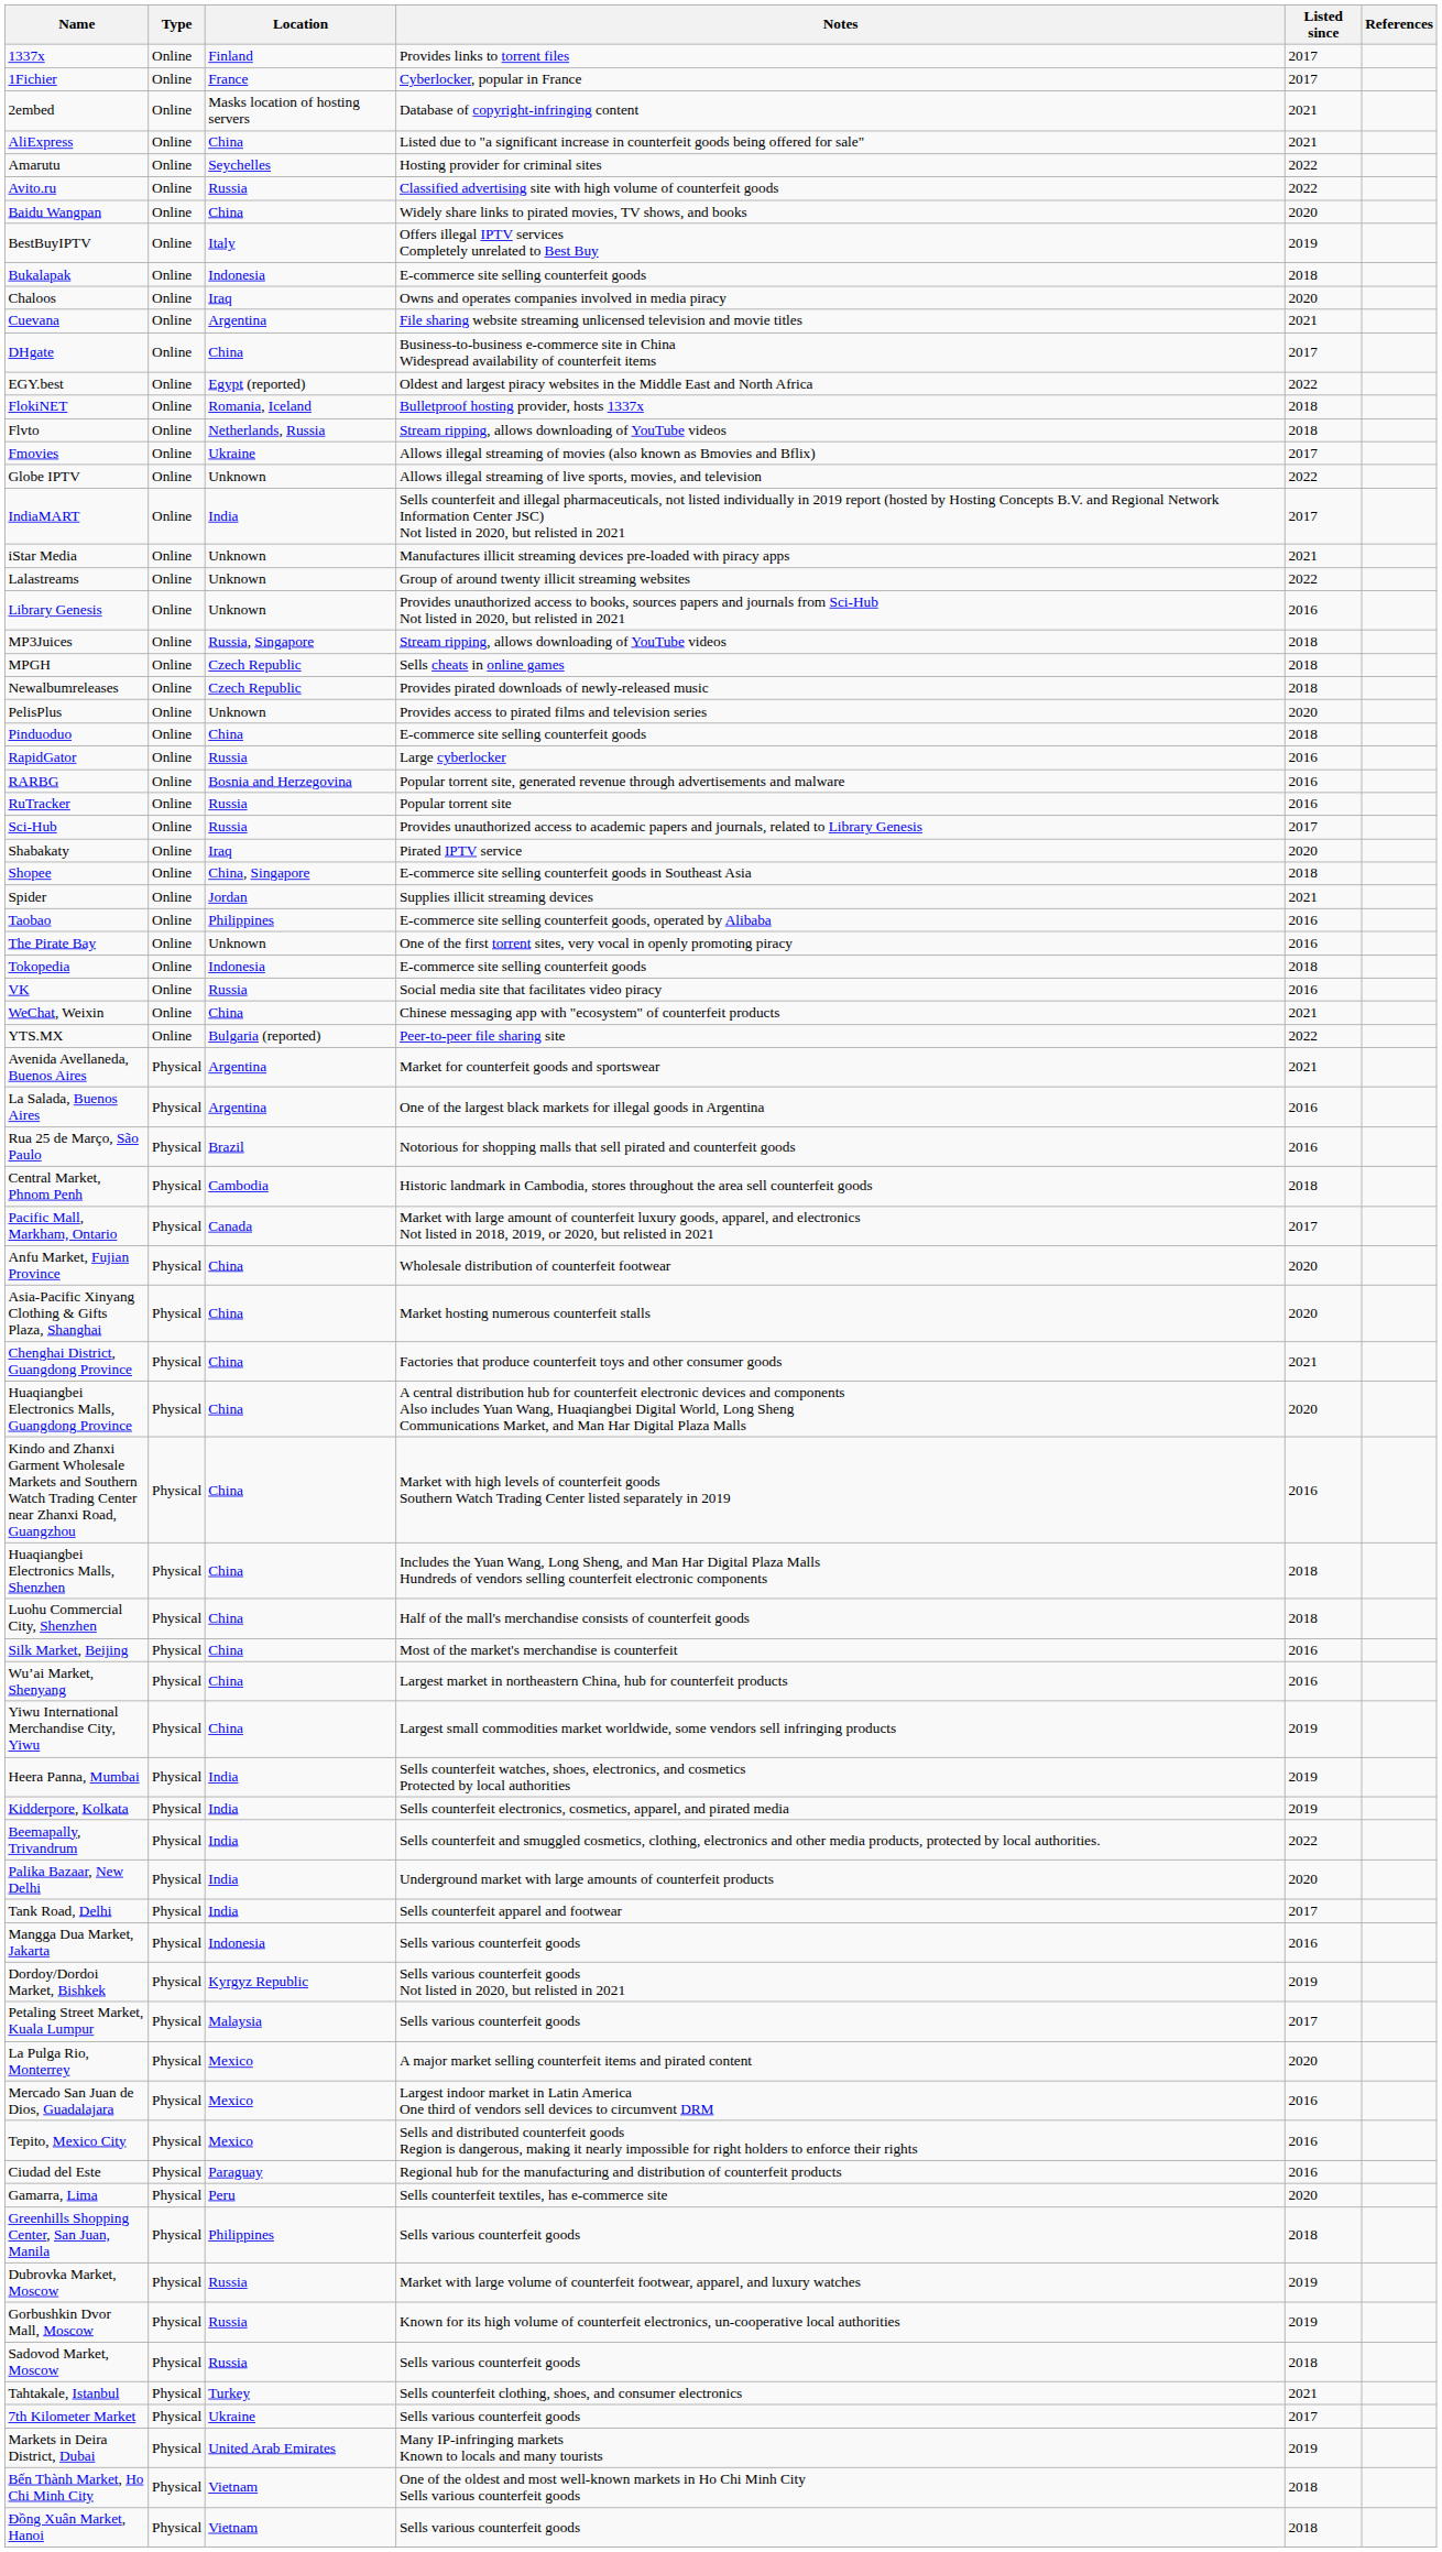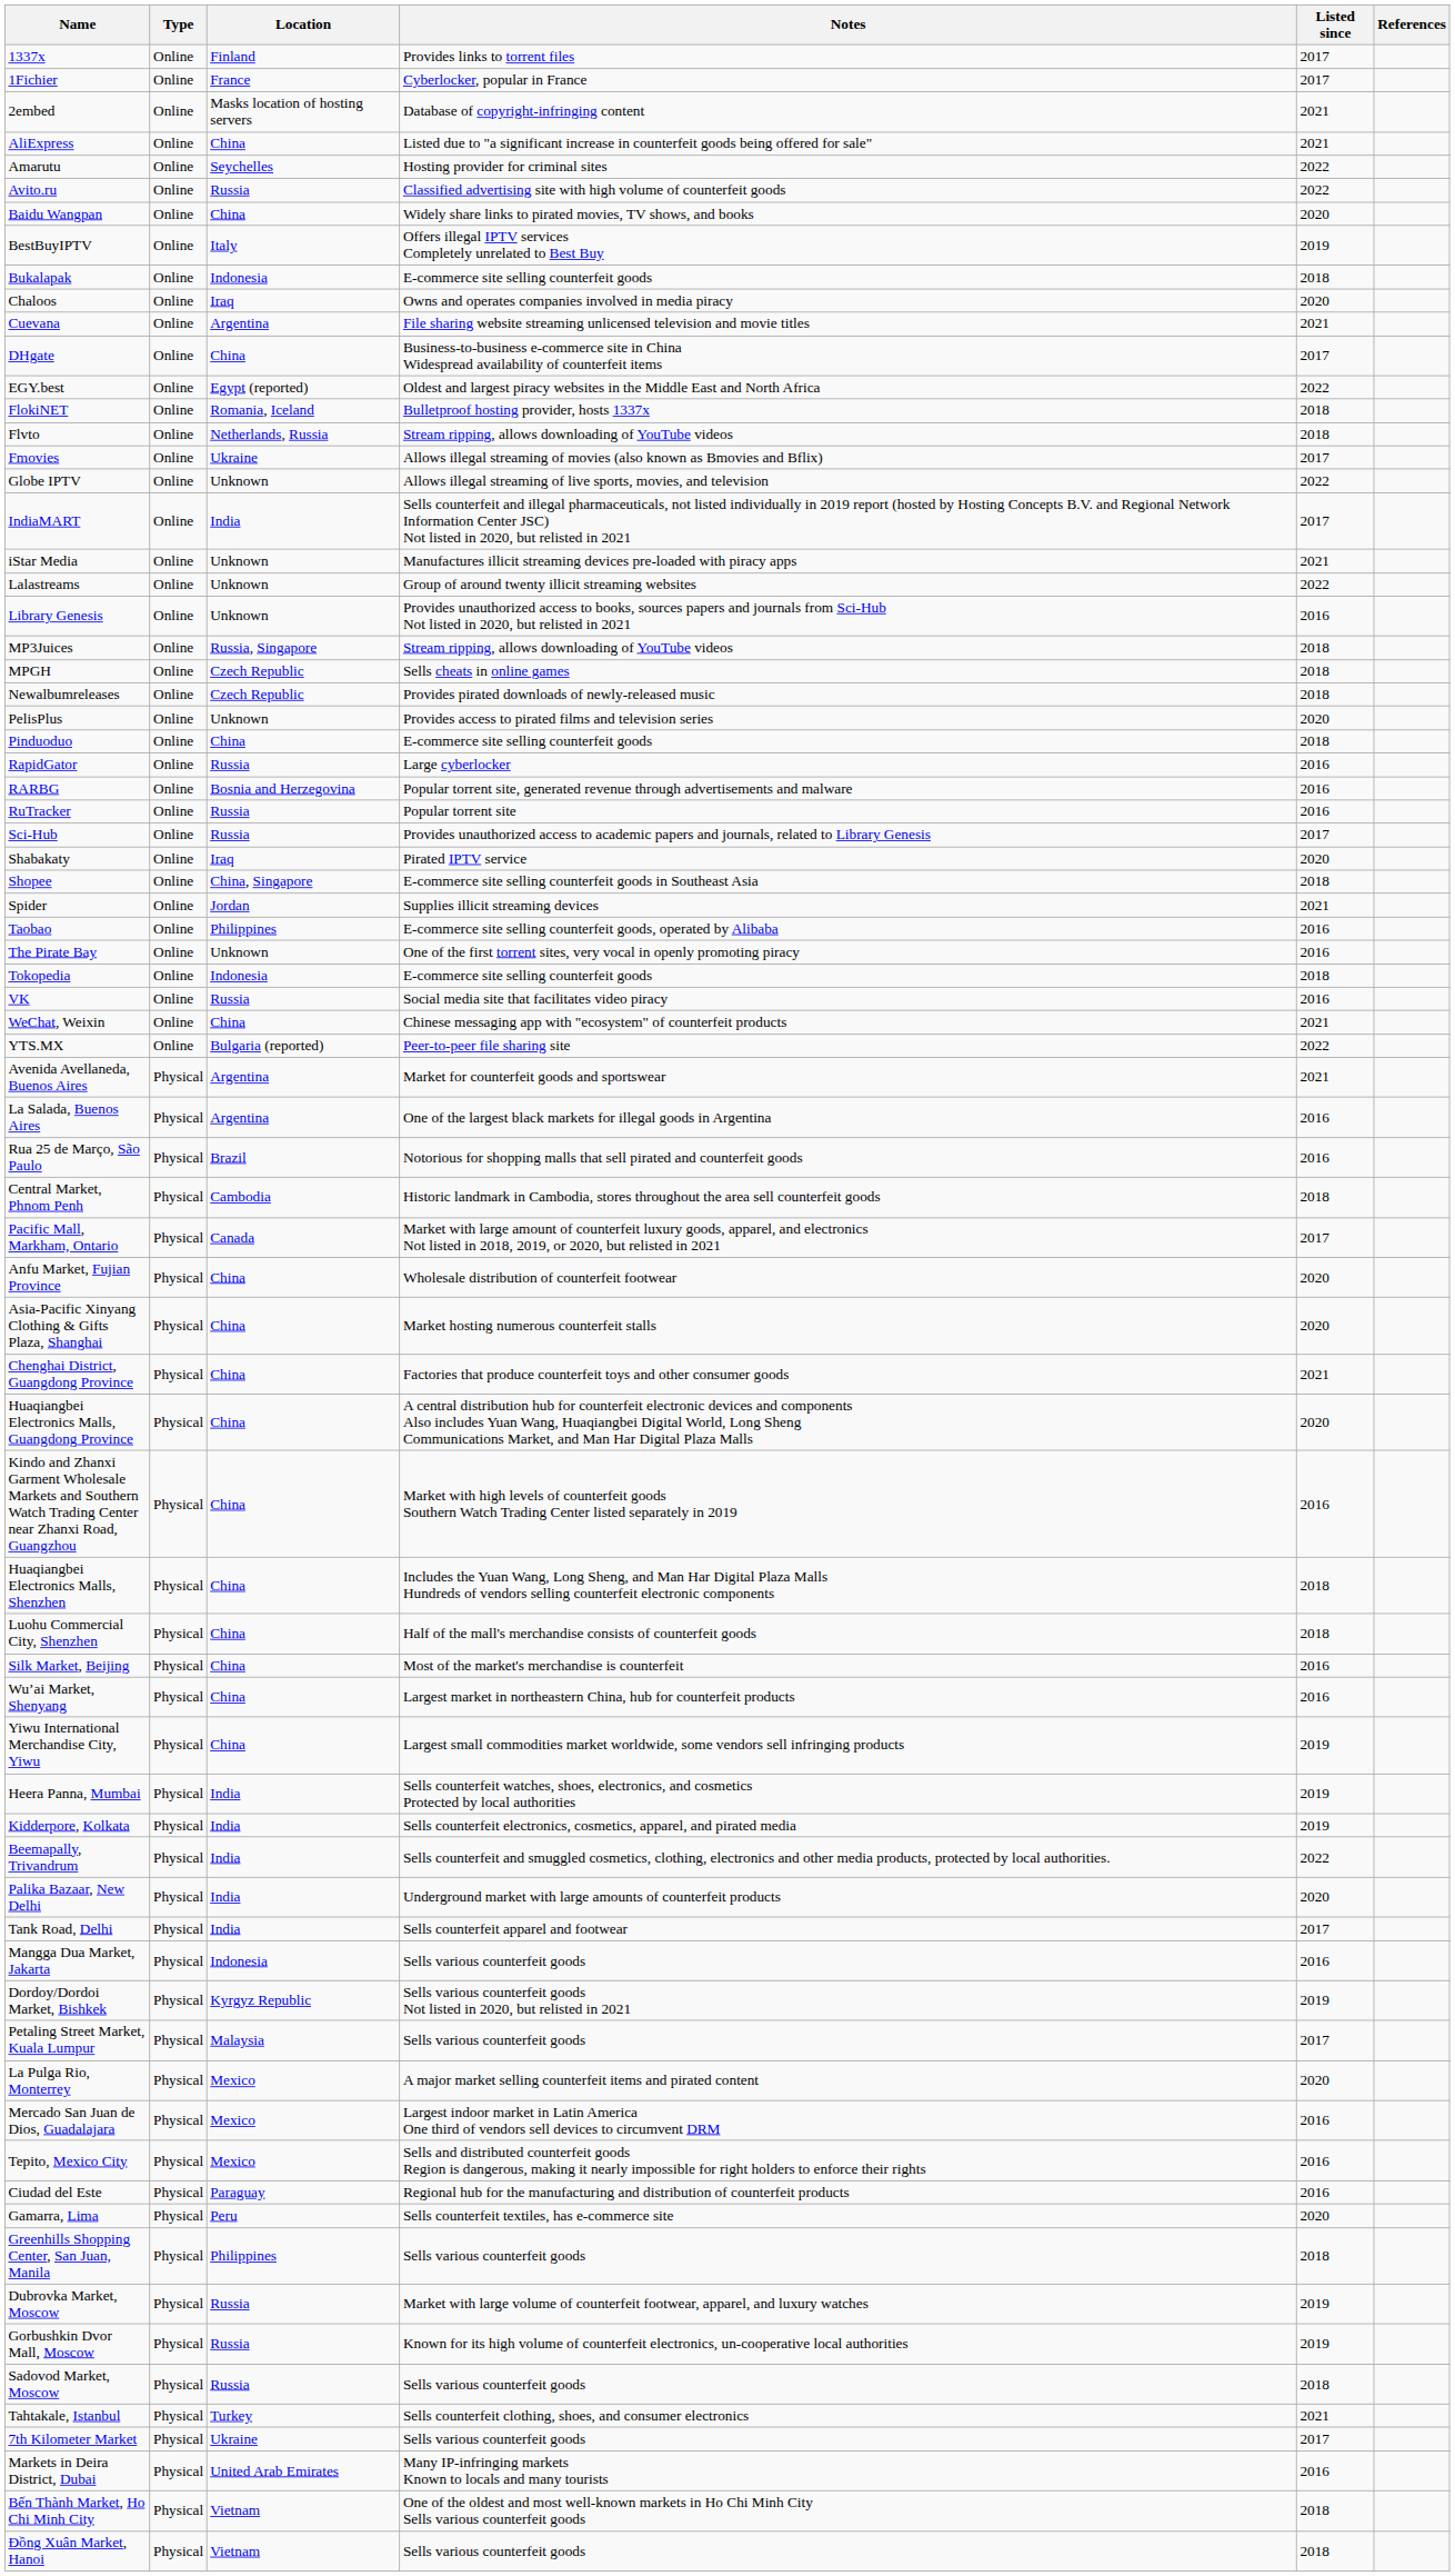Markets in Deira District, Dubai | Listed since: 2019 -> 2016
